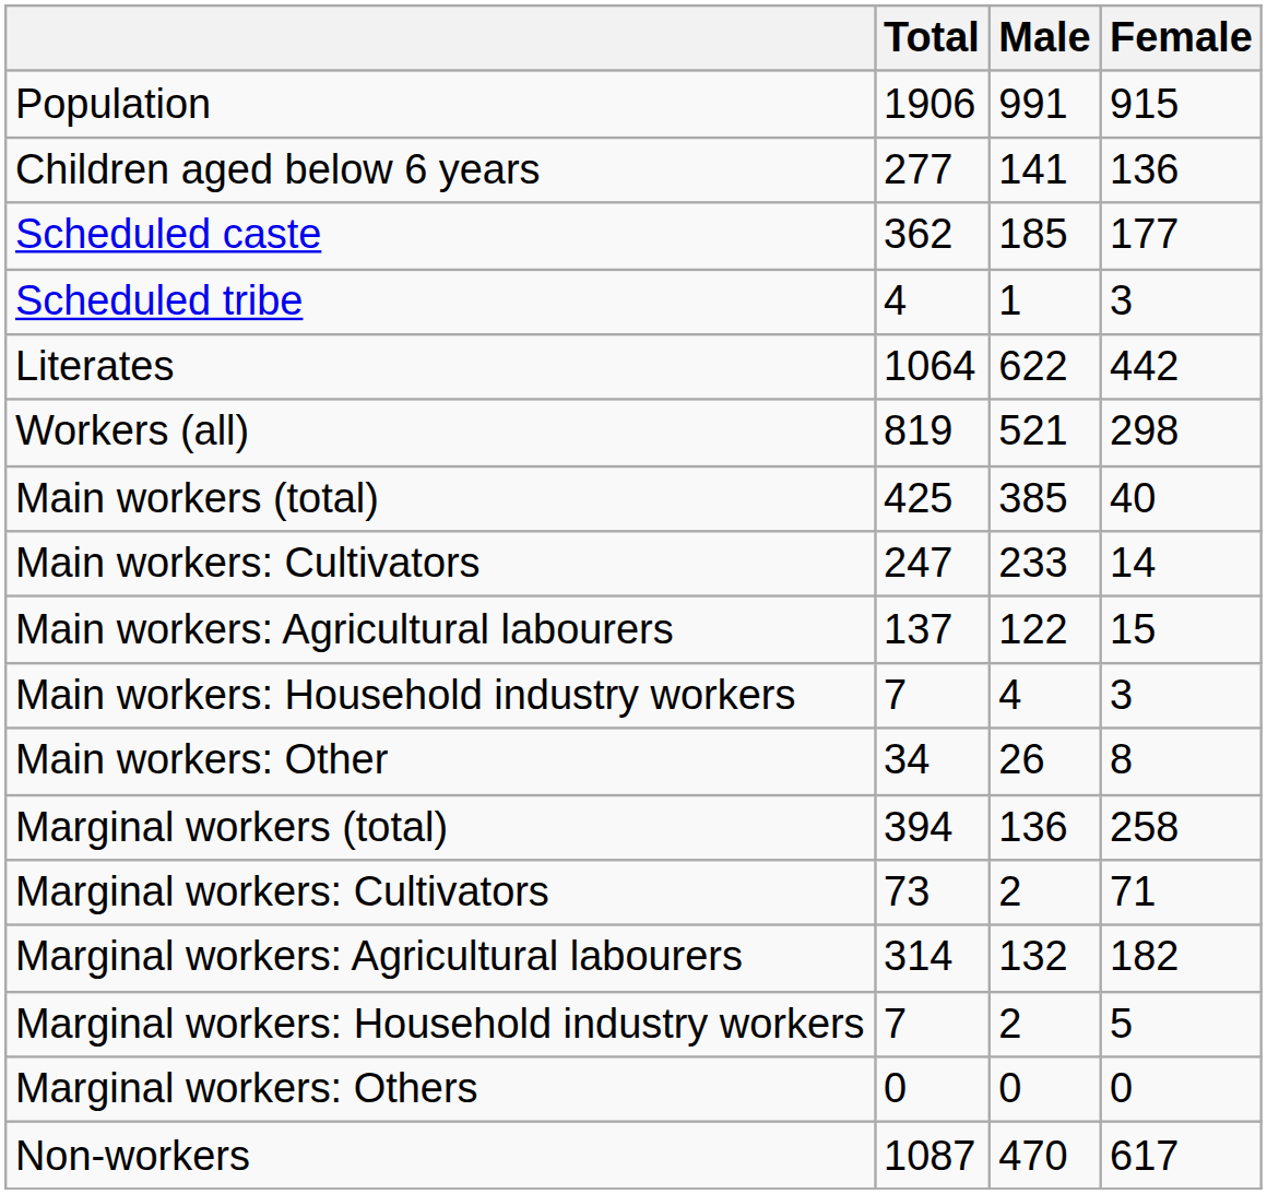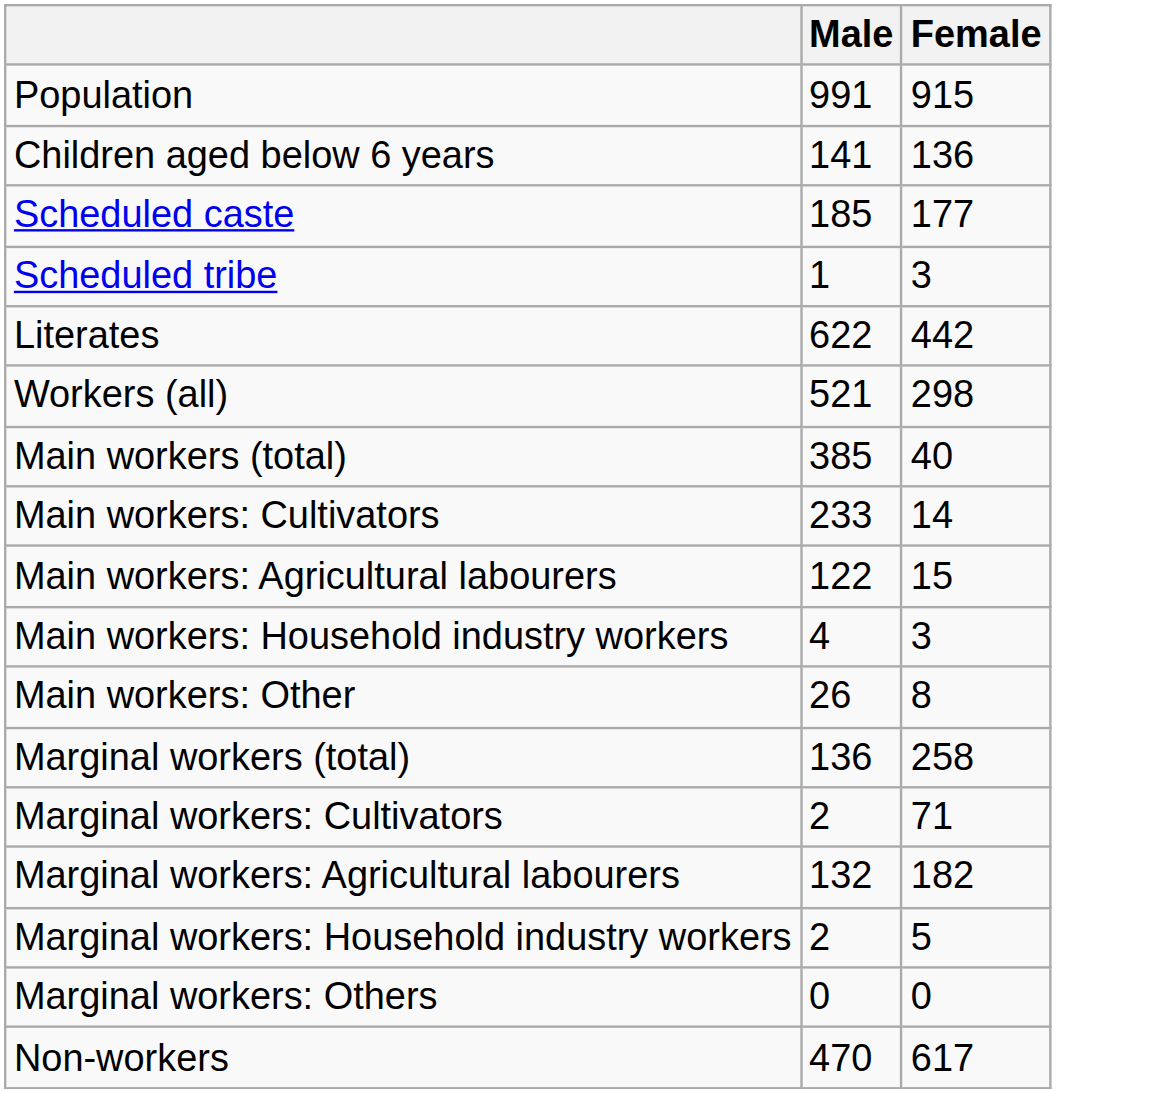- column: Total | 1906 | 277 | 362 | 4 | 1064 | 819 | 425 | 247 | 137 | 7 | 34 | 394 | 73 | 314 | 7 | 0 | 1087
